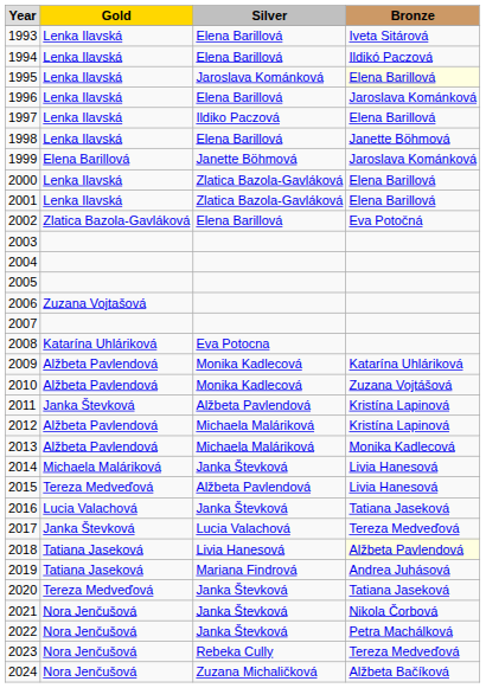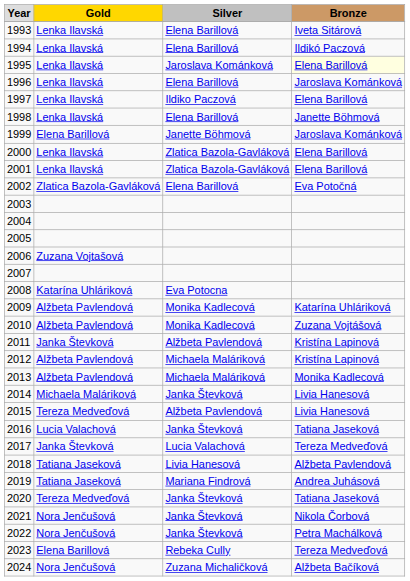2018 | column 4: lightyellow background -> no background
2023 | column 2: Nora Jenčušová -> Elena Barillová
